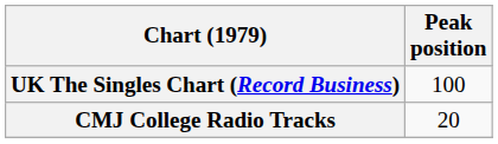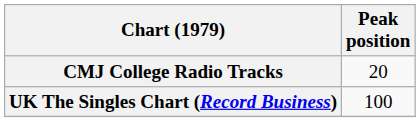rows swapped: CMJ College Radio Tracks <-> UK The Singles Chart (Record Business)
